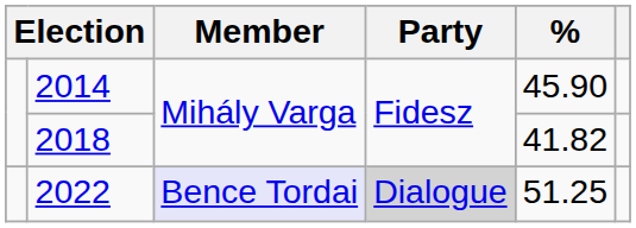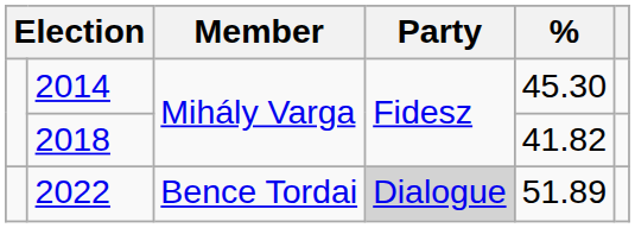2014 | %: 45.90 -> 45.30
2022 | Member: lavender background -> no background
2022 | %: 51.25 -> 51.89
